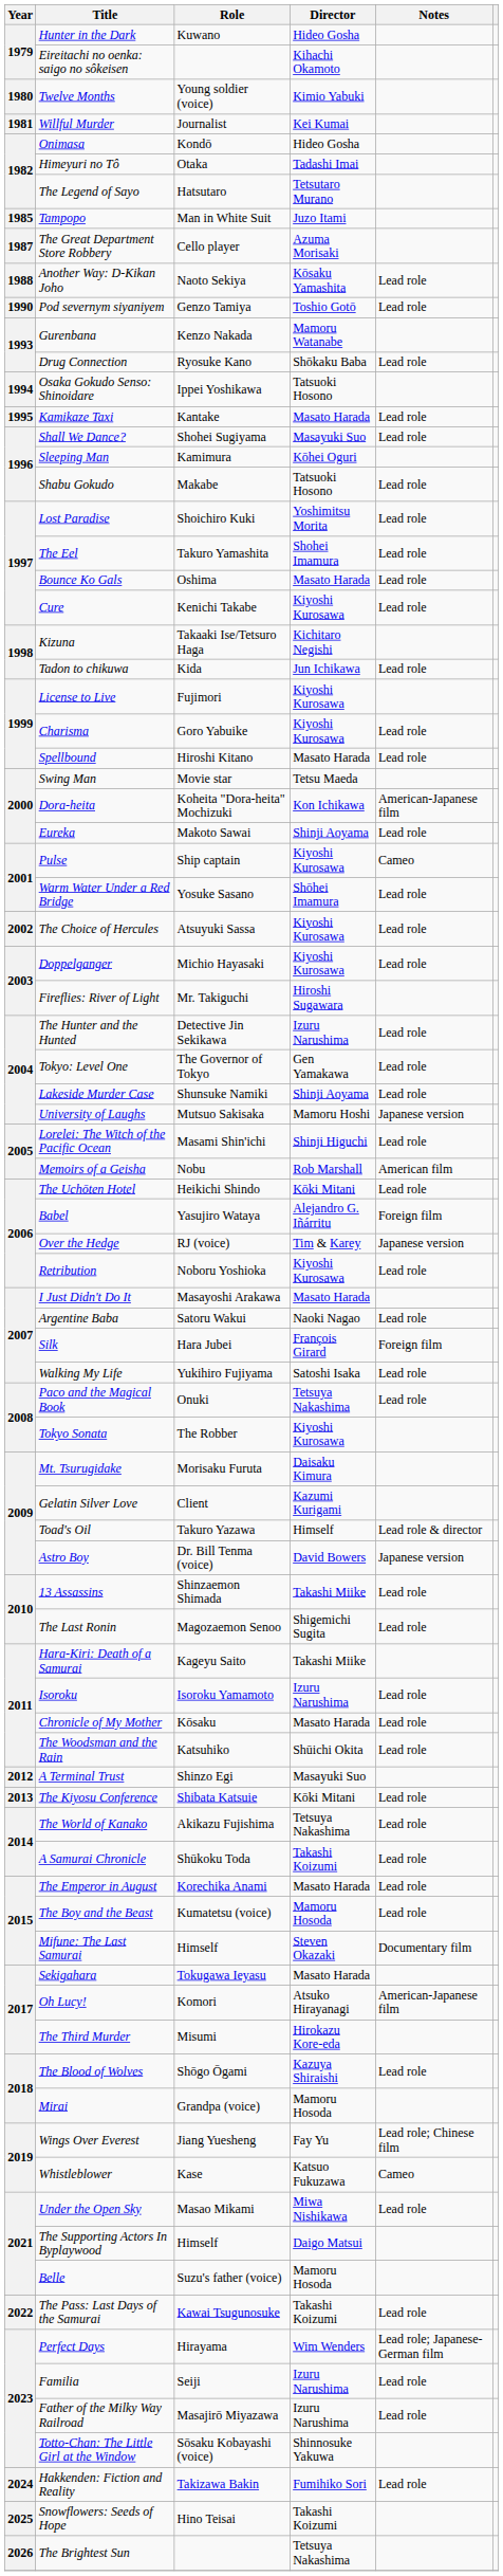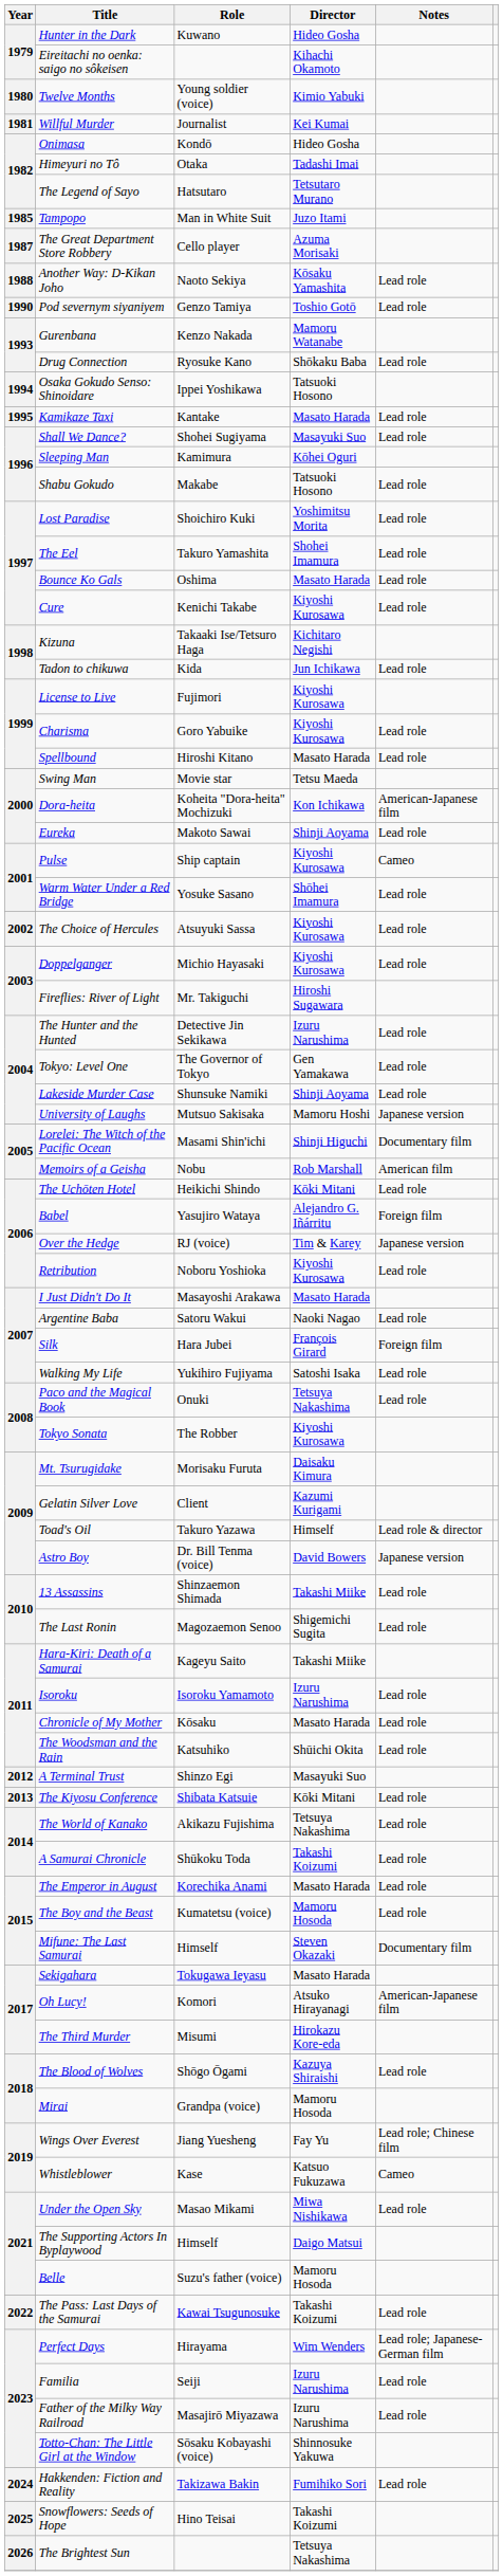Lorelei: The Witch of the Pacific Ocean | Notes: Lead role -> Documentary film
